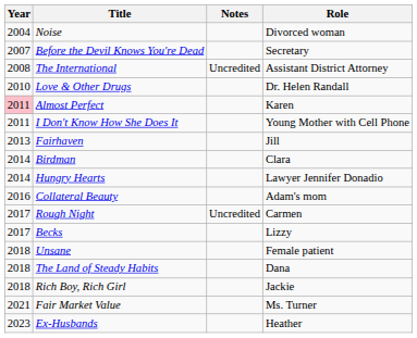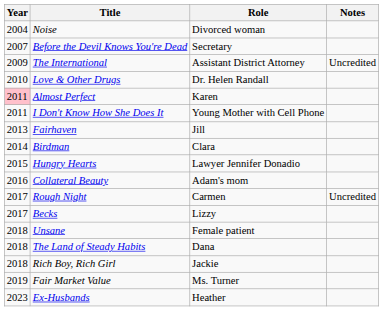columns swapped: Role <-> Notes
The International | Year: 2008 -> 2009
Hungry Hearts | Year: 2014 -> 2015
Fair Market Value | Year: 2021 -> 2019
